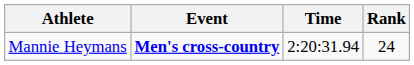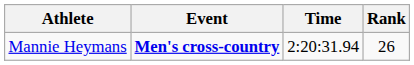Mannie Heymans | Rank: 24 -> 26
